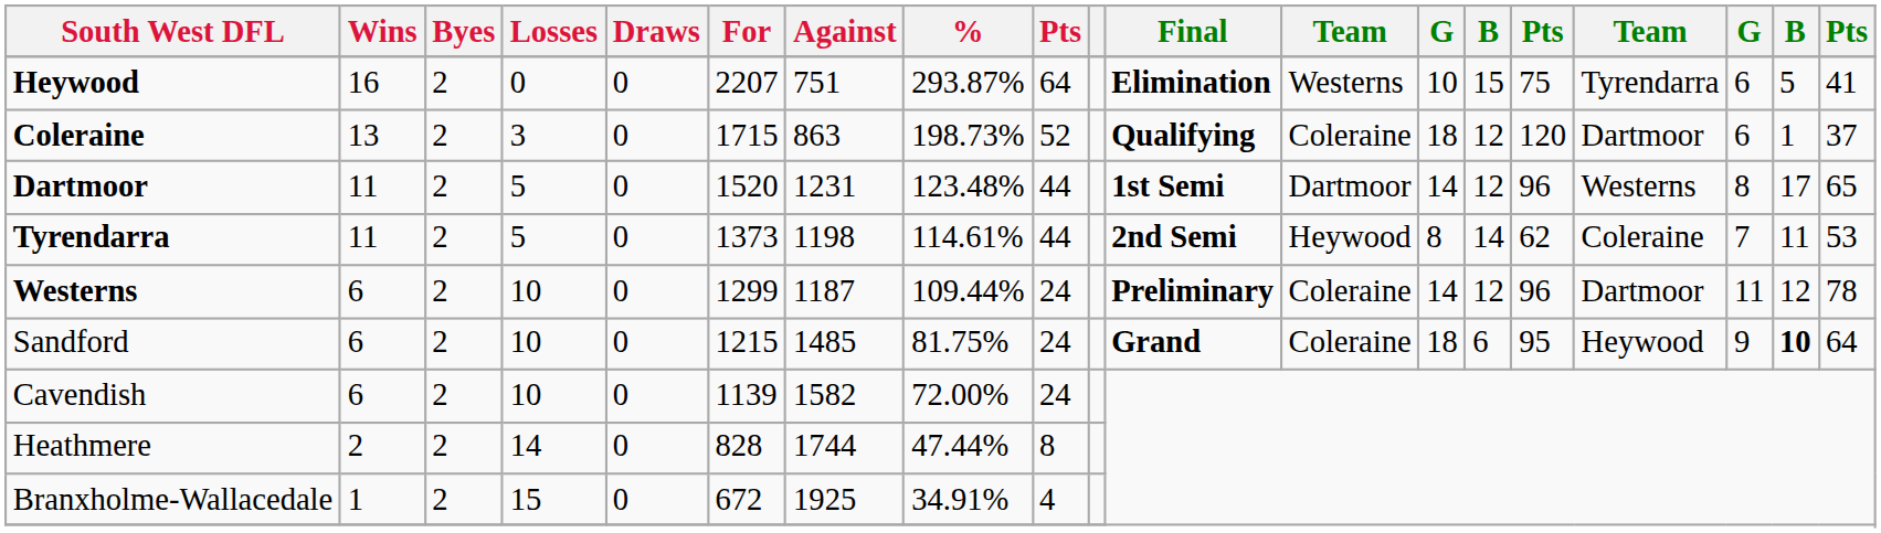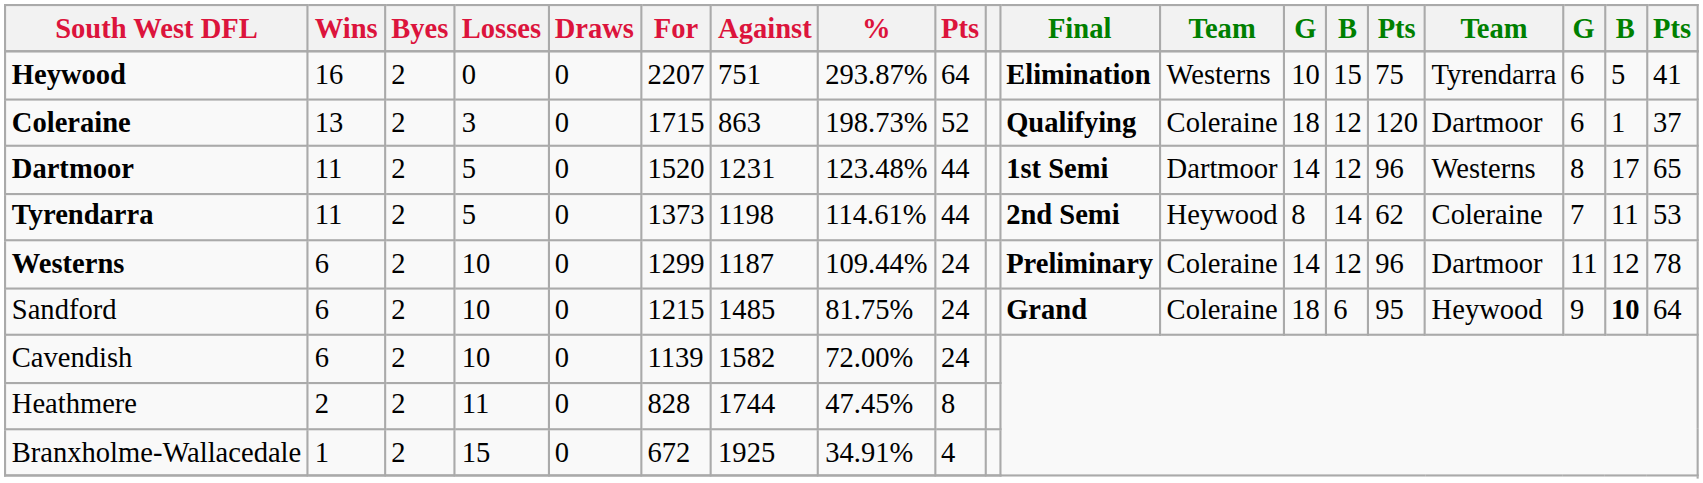Heathmere | Losses: 14 -> 11
Heathmere | %: 47.44% -> 47.45%
